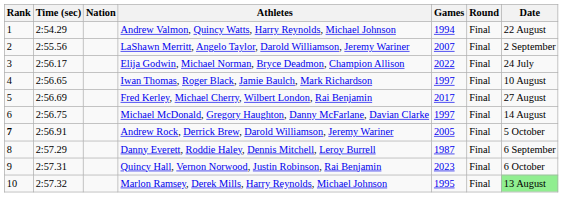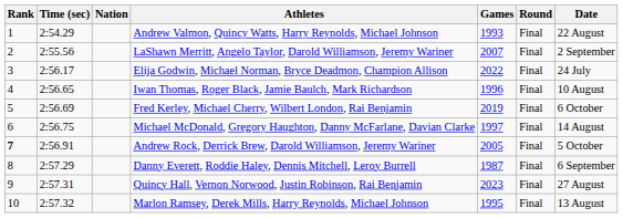Andrew Valmon, Quincy Watts, Harry Reynolds, Michael Johnson | Games: 1994 -> 1993
Iwan Thomas, Roger Black, Jamie Baulch, Mark Richardson | Games: 1997 -> 1996
Fred Kerley, Michael Cherry, Wilbert London, Rai Benjamin | Games: 2017 -> 2019
Fred Kerley, Michael Cherry, Wilbert London, Rai Benjamin | Date: 27 August -> 6 October
Quincy Hall, Vernon Norwood, Justin Robinson, Rai Benjamin | Date: 6 October -> 27 August
Marlon Ramsey, Derek Mills, Harry Reynolds, Michael Johnson | Date: lightgreen background -> no background
